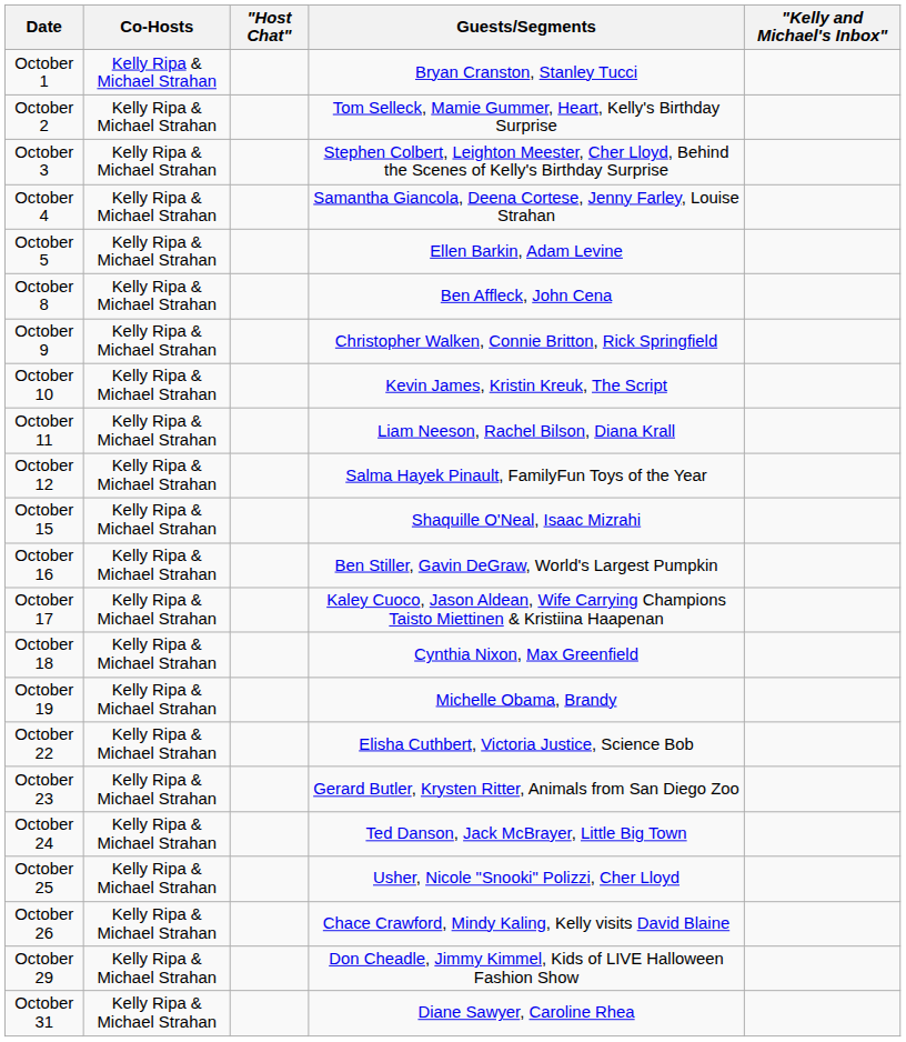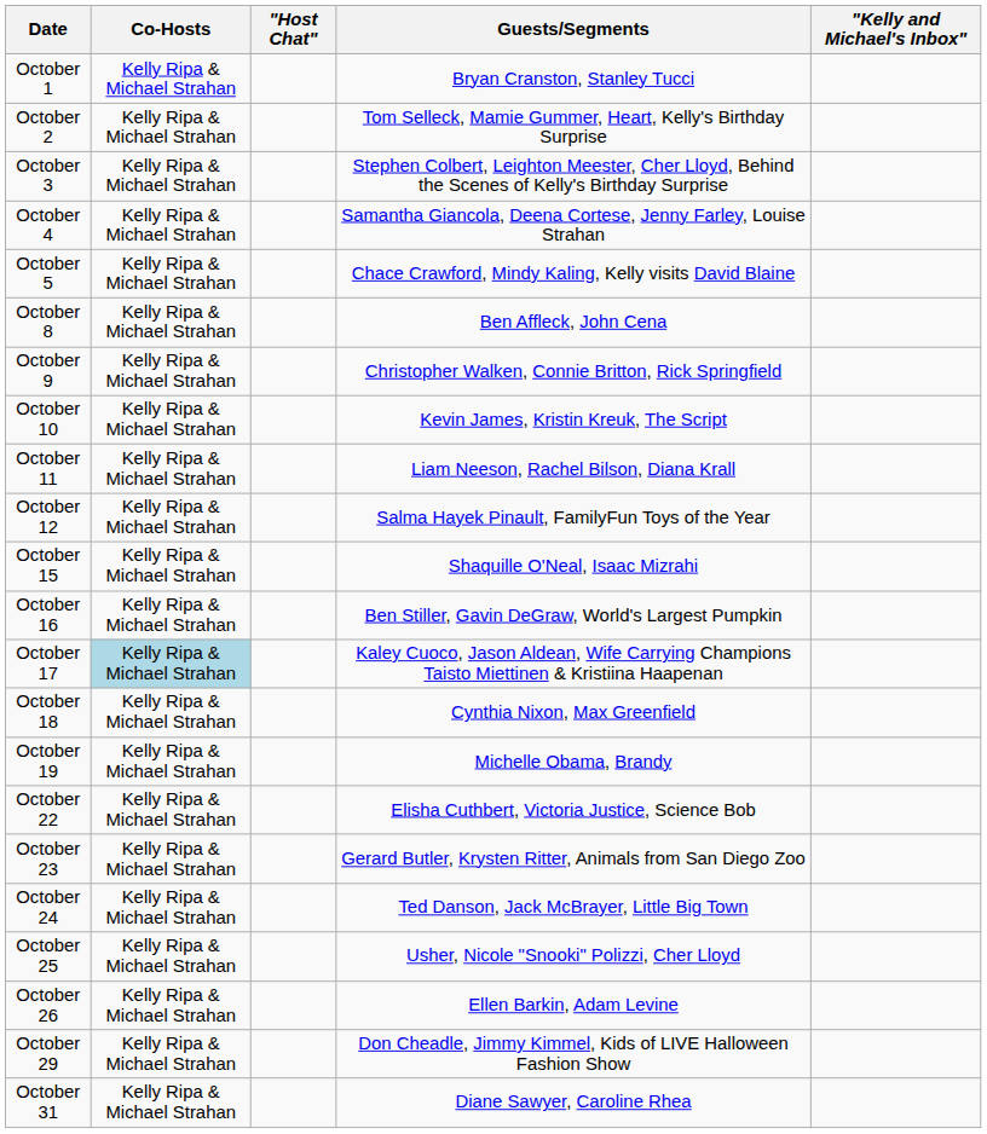October 5 | Guests/Segments: Ellen Barkin, Adam Levine -> Chace Crawford, Mindy Kaling, Kelly visits David Blaine
October 17 | Co-Hosts: no background -> lightblue background
October 26 | Guests/Segments: Chace Crawford, Mindy Kaling, Kelly visits David Blaine -> Ellen Barkin, Adam Levine
